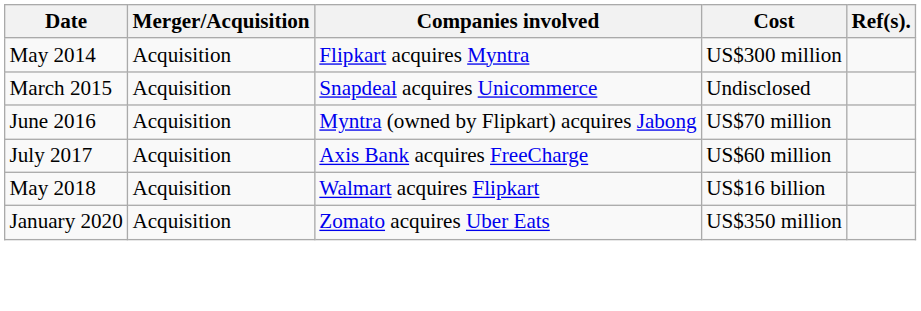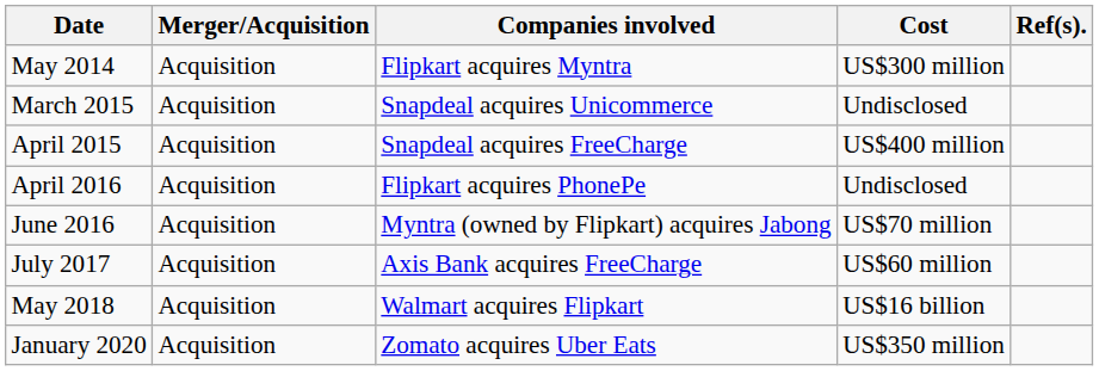+ row: April 2015 | Acquisition | Snapdeal acquires FreeCharge | US$400 million
+ row: April 2016 | Acquisition | Flipkart acquires PhonePe | Undisclosed
